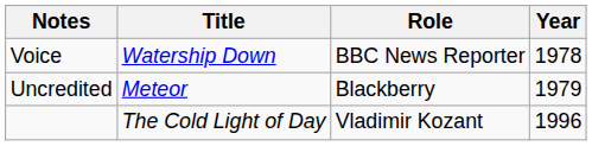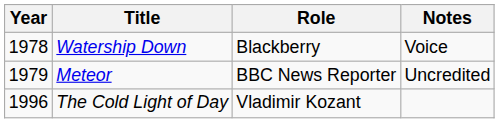columns swapped: Year <-> Notes
Watership Down | Role: BBC News Reporter -> Blackberry
Meteor | Role: Blackberry -> BBC News Reporter
